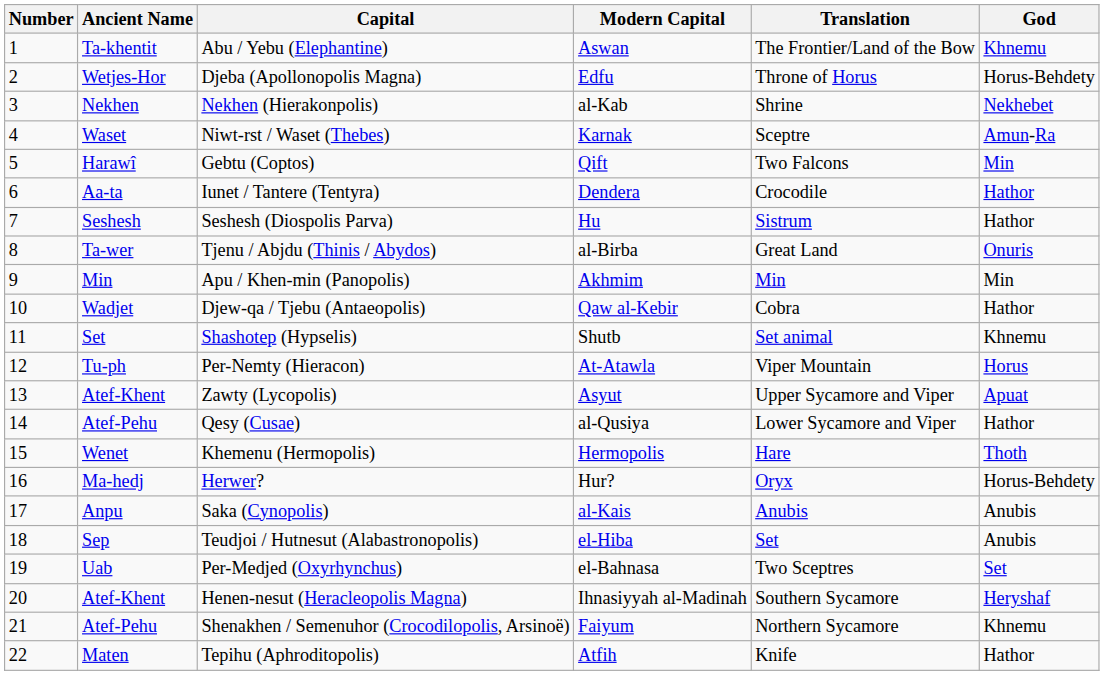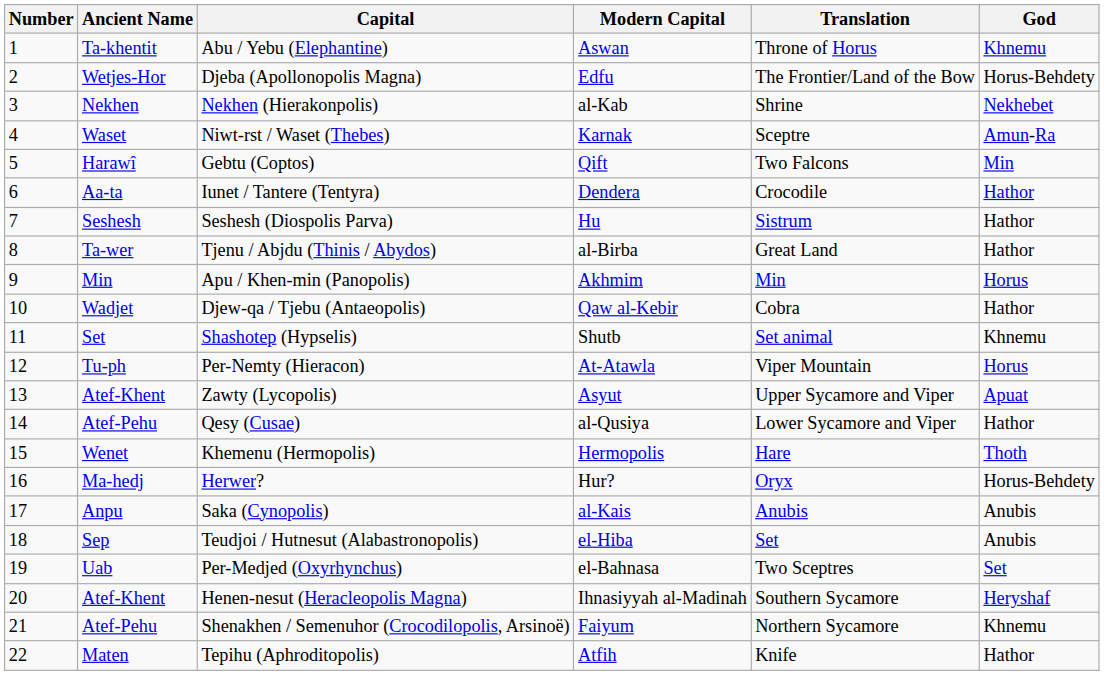Abu / Yebu (Elephantine) | Translation: The Frontier/Land of the Bow -> Throne of Horus
Djeba (Apollonopolis Magna) | Translation: Throne of Horus -> The Frontier/Land of the Bow
Tjenu / Abjdu (Thinis / Abydos) | God: Onuris -> Hathor
Apu / Khen-min (Panopolis) | God: Min -> Horus
